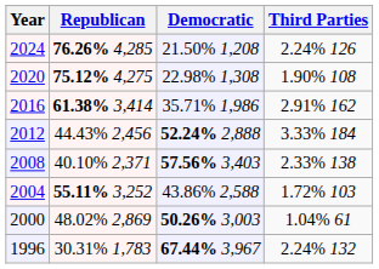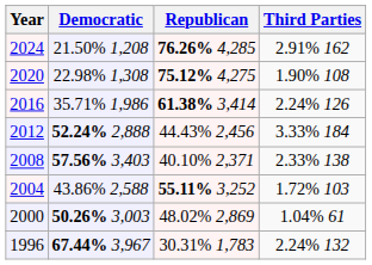columns swapped: Republican <-> Democratic
2024 | Third Parties: 2.24% 126 -> 2.91% 162
2016 | Third Parties: 2.91% 162 -> 2.24% 126
